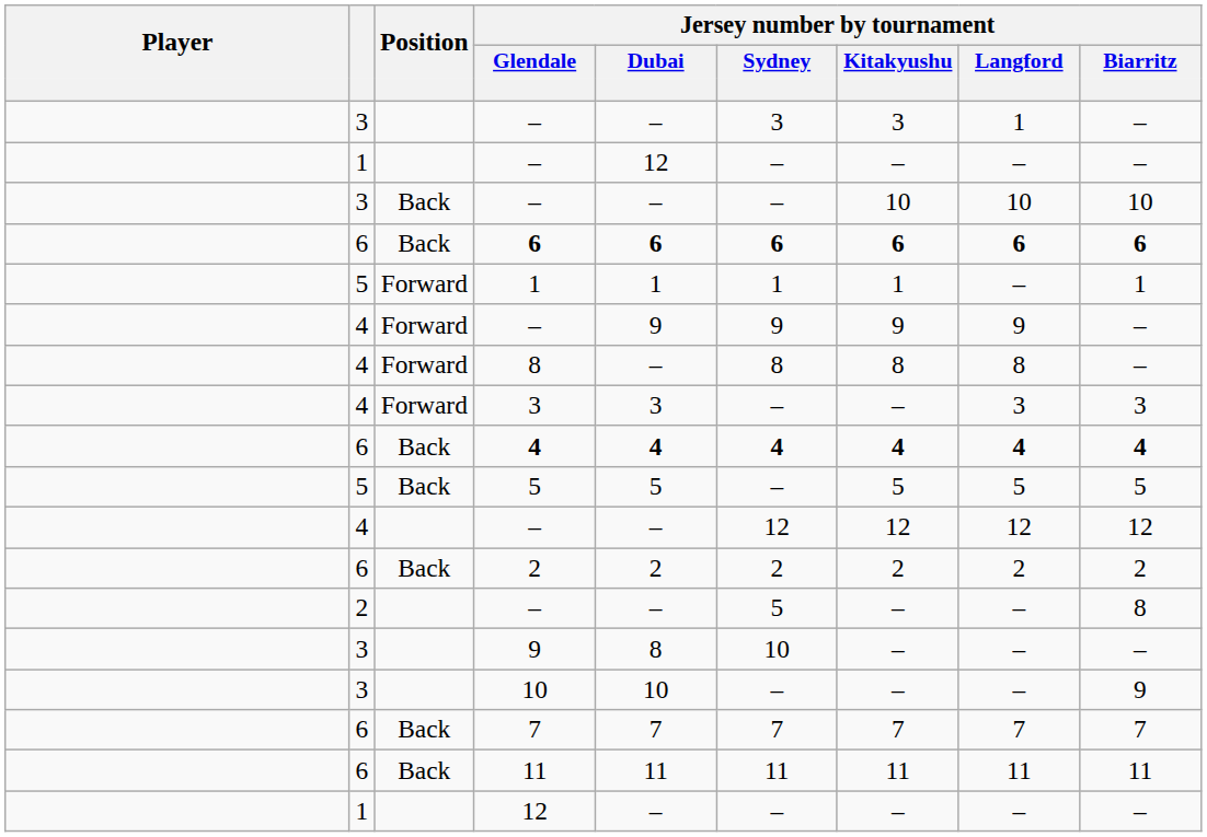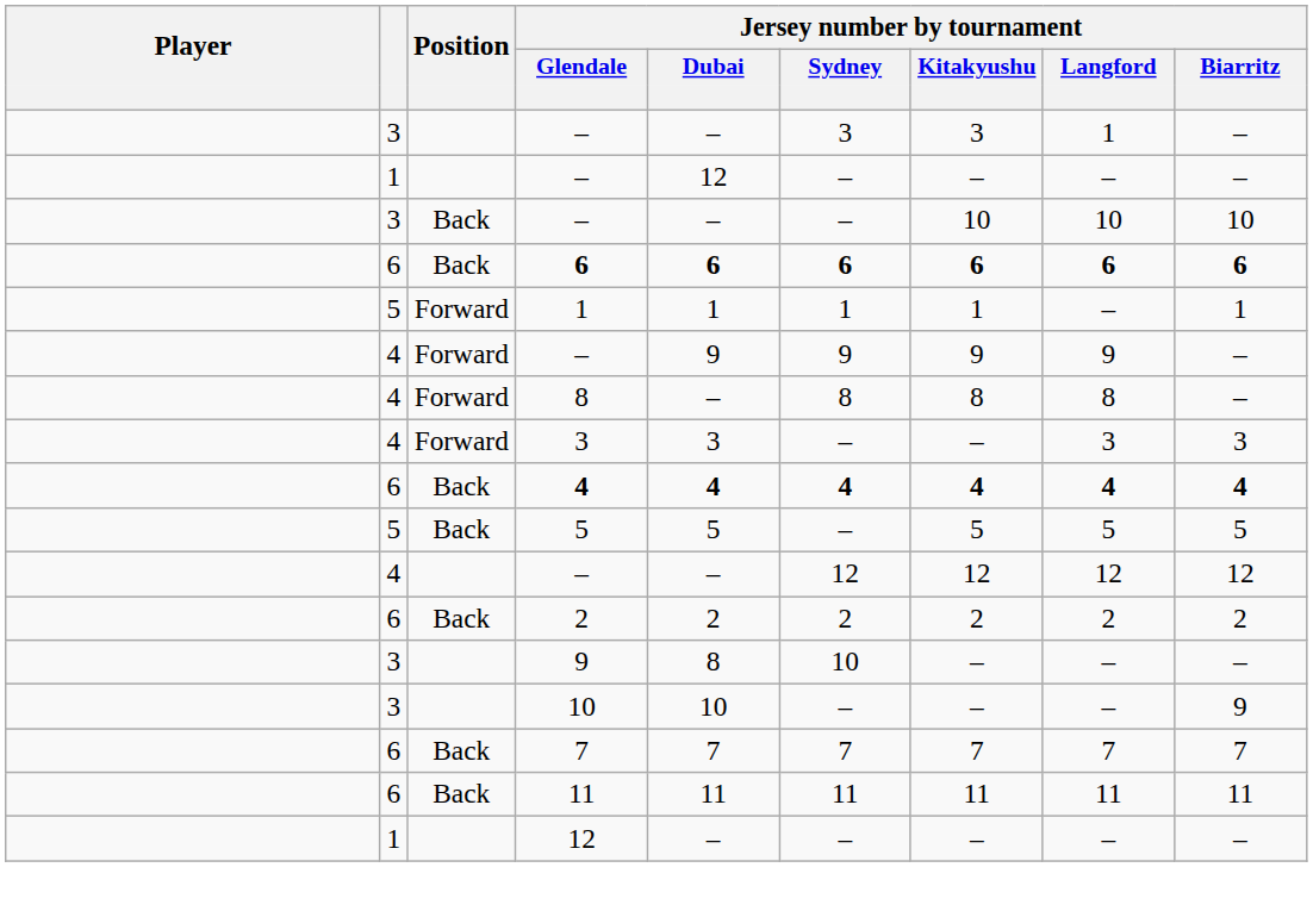- row: 2 | – | – | 5 | – | – | 8
